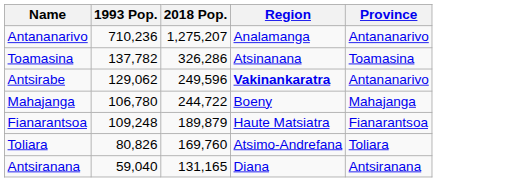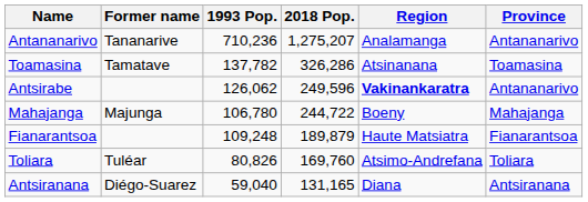+ column: Former name | Tananarive | Tamatave | Majunga | Tuléar | Diégo-Suarez
Antsirabe | 1993 Pop.: 129,062 -> 126,062
